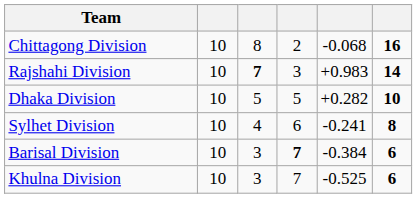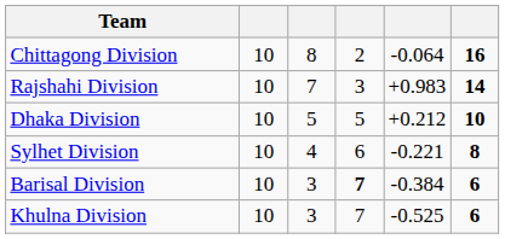Chittagong Division | column 5: -0.068 -> -0.064
Rajshahi Division | column 3: bold -> normal
Dhaka Division | column 5: +0.282 -> +0.212
Sylhet Division | column 5: -0.241 -> -0.221
